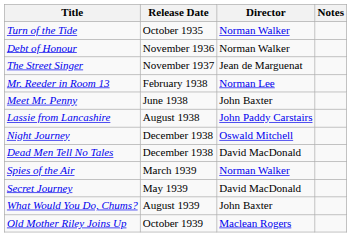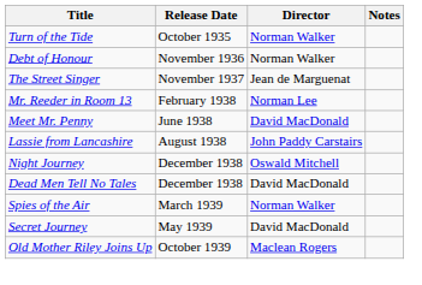Meet Mr. Penny | Director: John Baxter -> David MacDonald
- row: What Would You Do, Chums? | August 1939 | John Baxter
